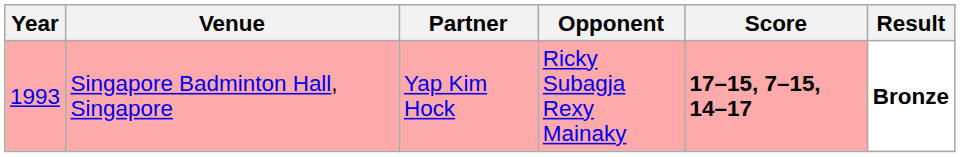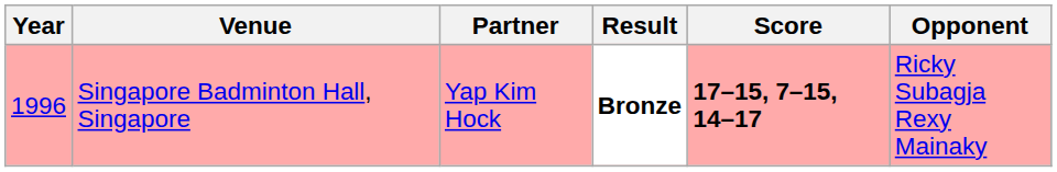columns swapped: Opponent <-> Result
Singapore Badminton Hall, Singapore | Year: 1993 -> 1996
